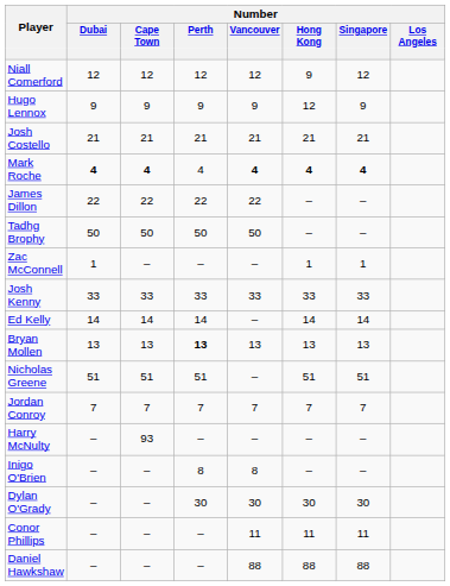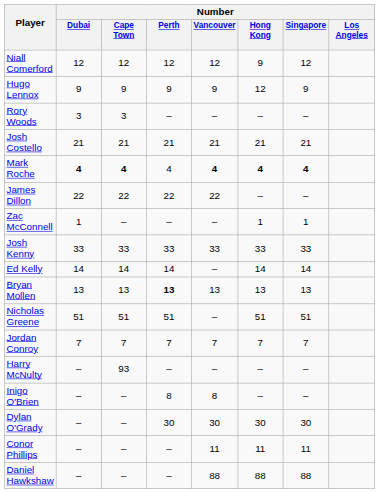+ row: Rory Woods | 3 | 3 | – | – | – | –
- row: Tadhg Brophy | 50 | 50 | 50 | 50 | – | –
